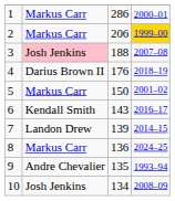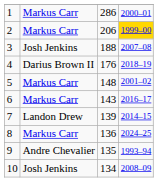3 | column 2: pink background -> no background
5 | column 3: 150 -> 148
6 | column 2: Kendall Smith -> Markus Carr
